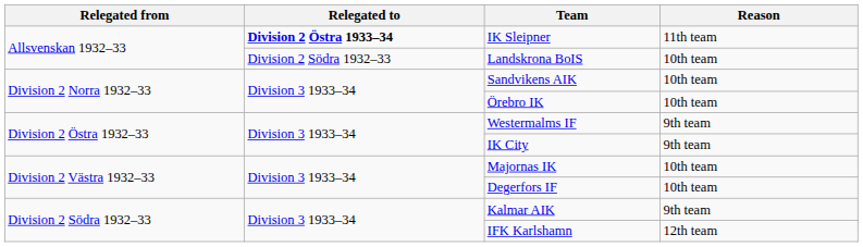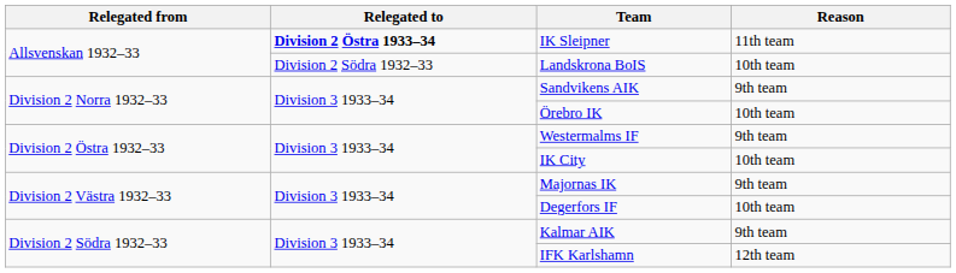Sandvikens AIK | Reason: 10th team -> 9th team
IK City | Reason: 9th team -> 10th team
Majornas IK | Reason: 10th team -> 9th team
